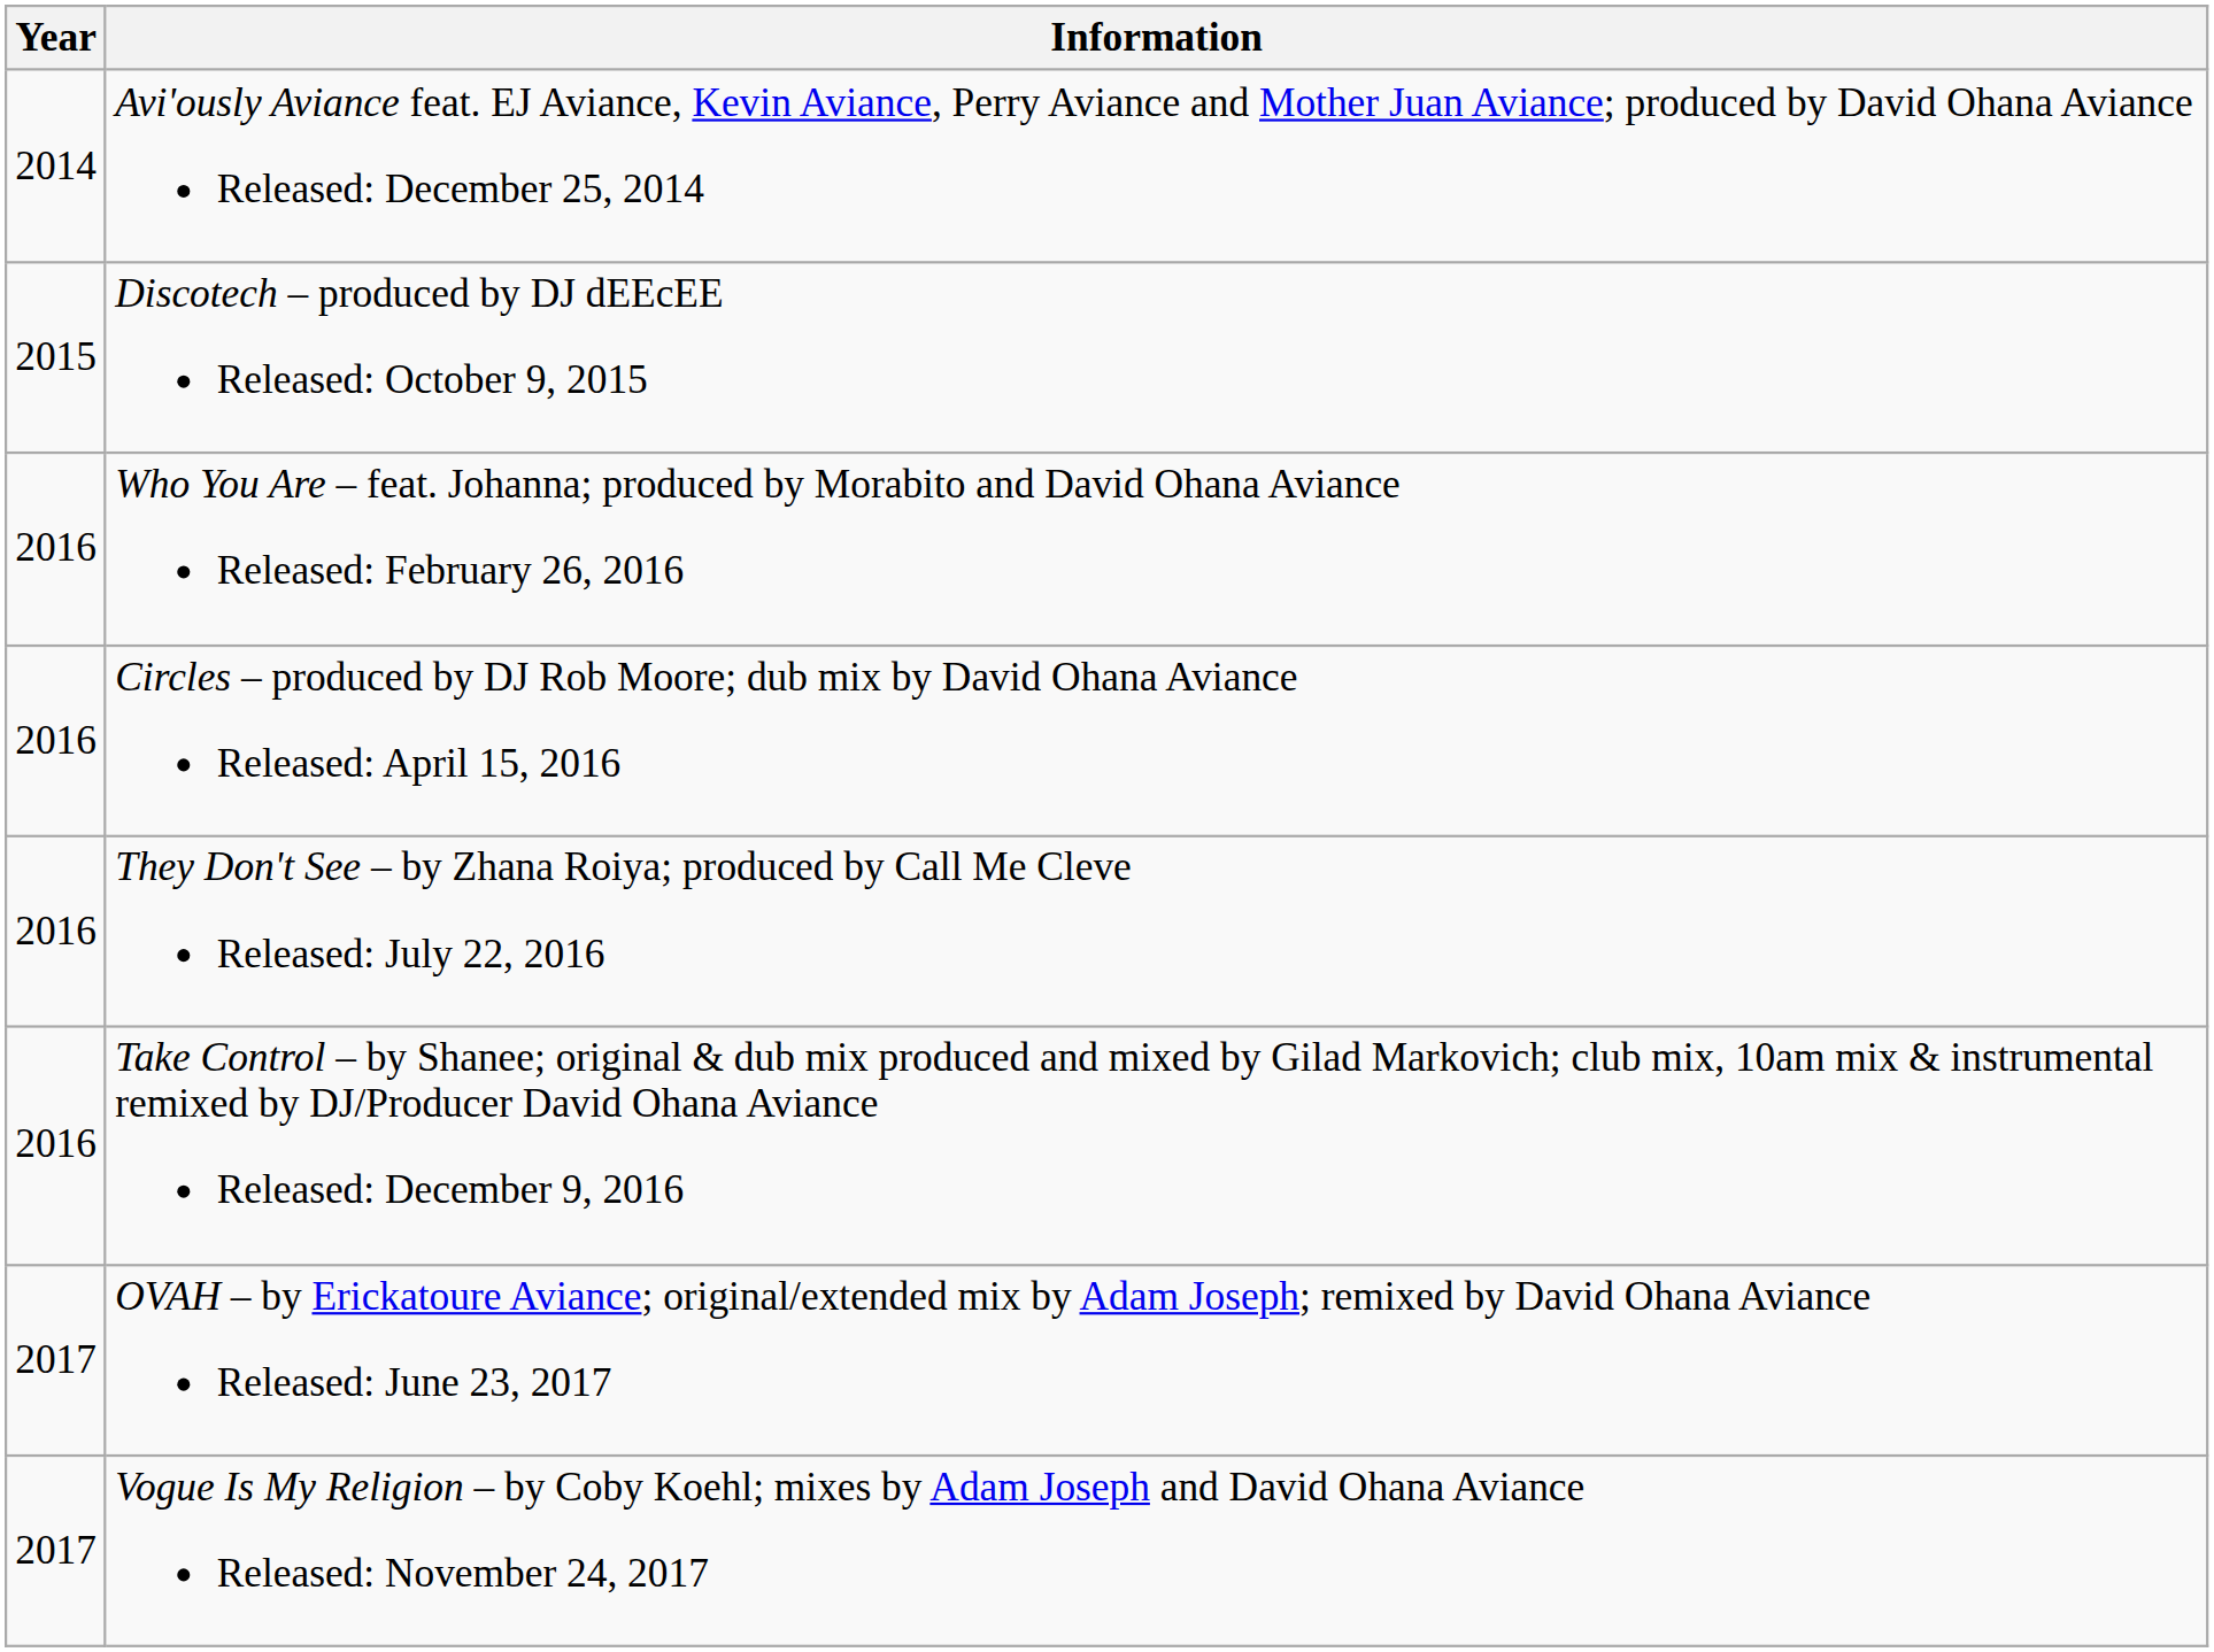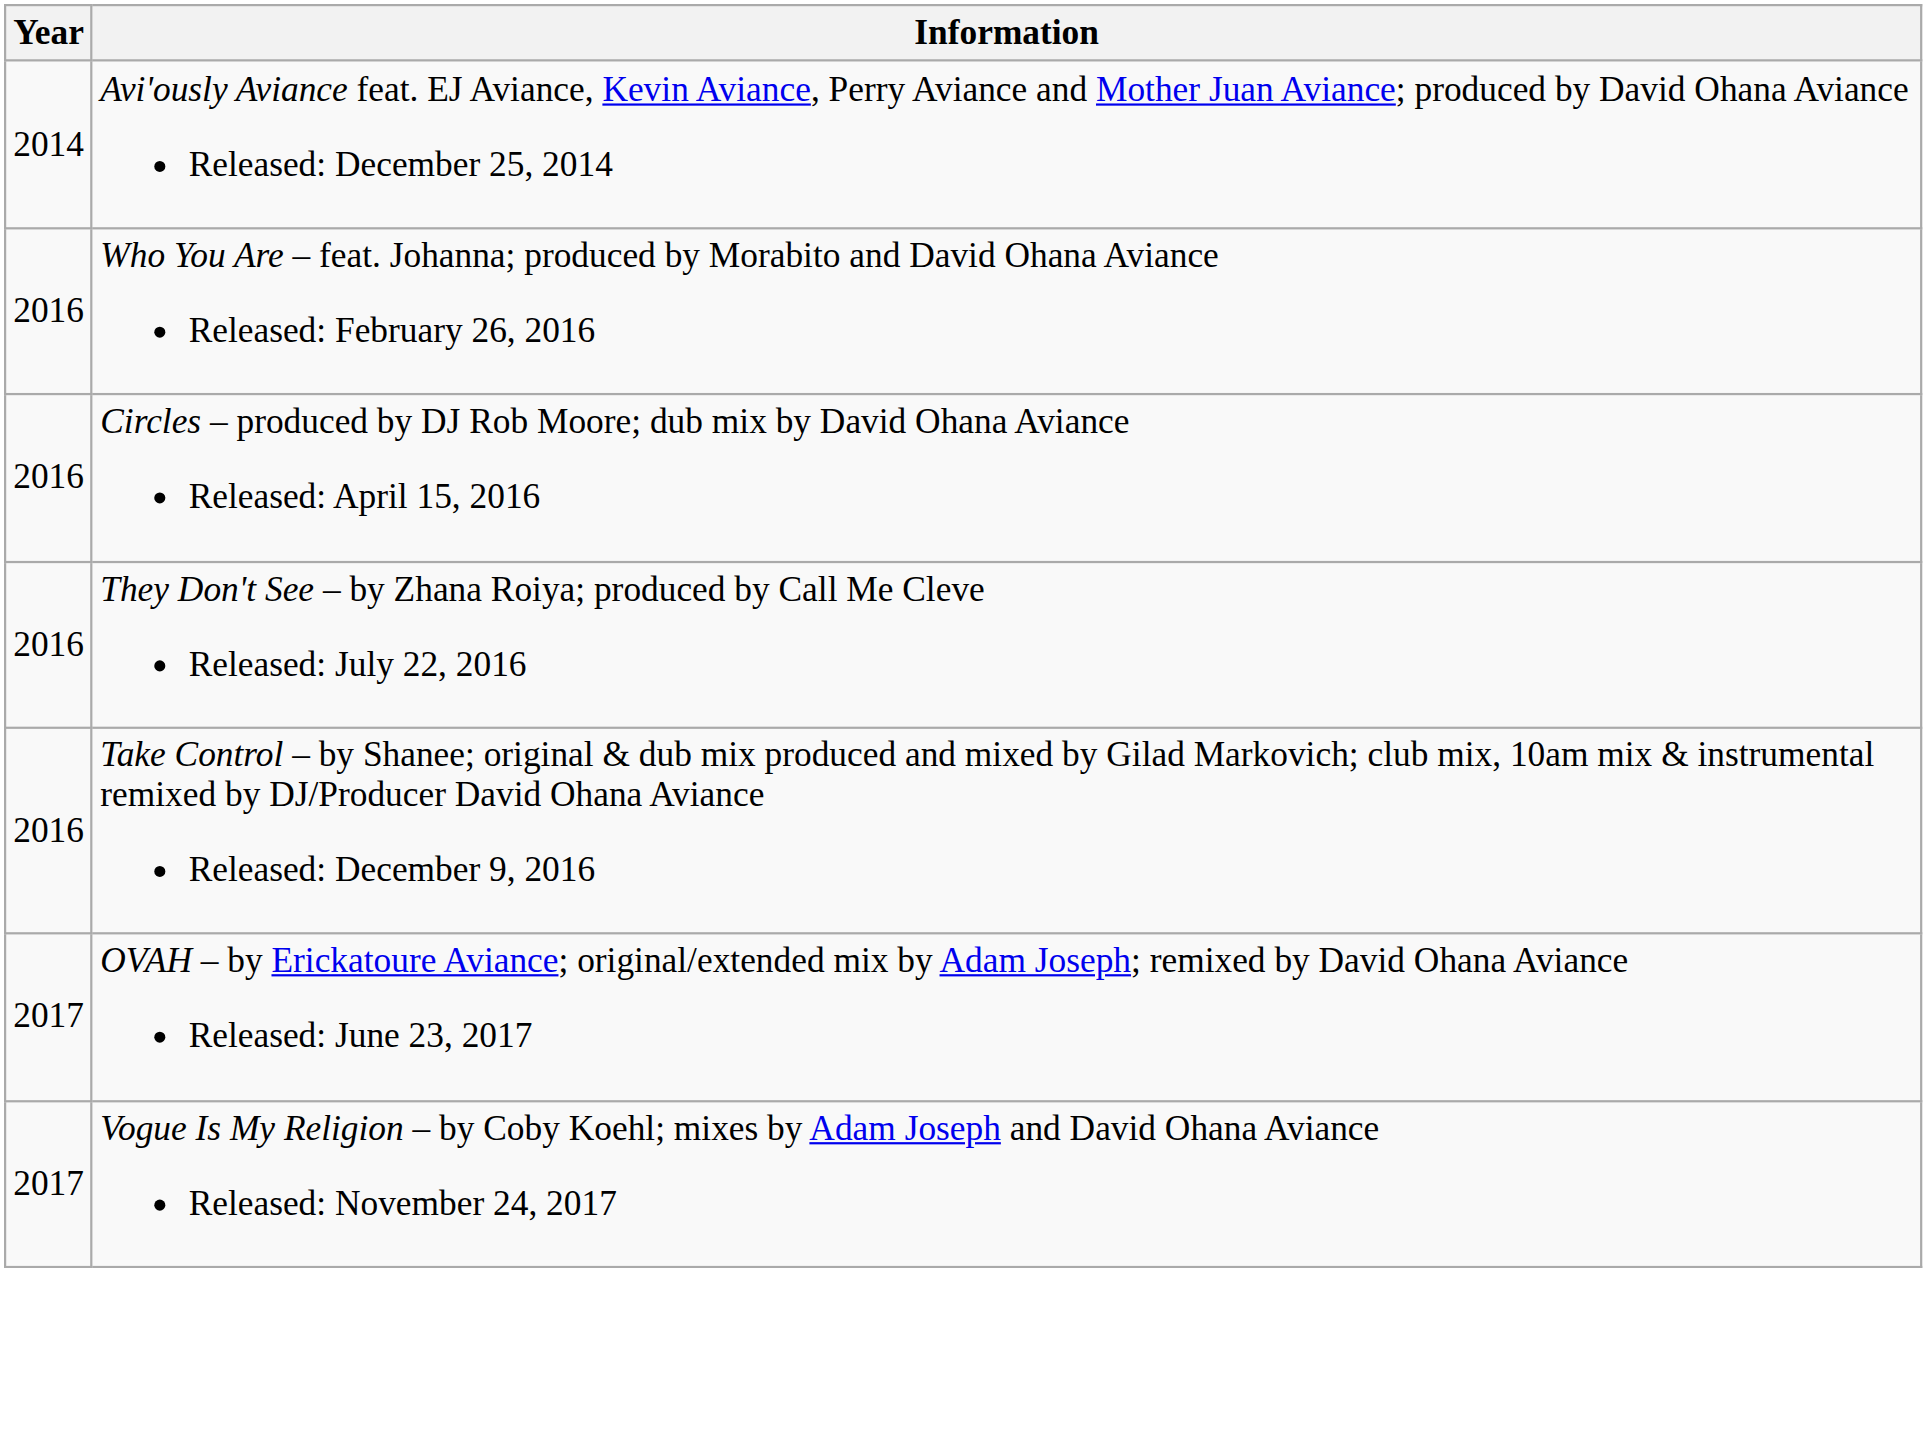- row: 2015 | Discotech – produced by DJ dEEcEE Released: October 9, 2015
